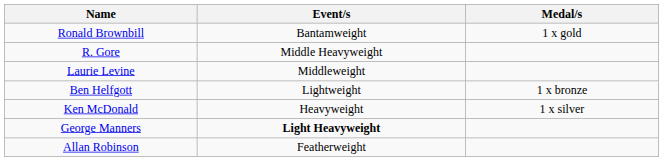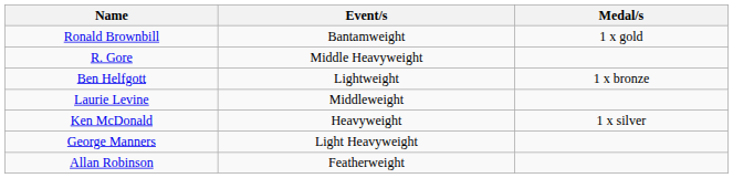rows swapped: Ben Helfgott <-> Laurie Levine
George Manners | Event/s: bold -> normal
